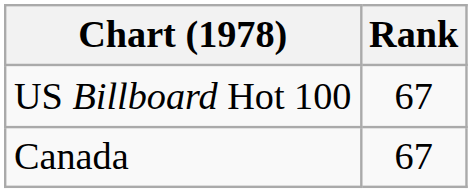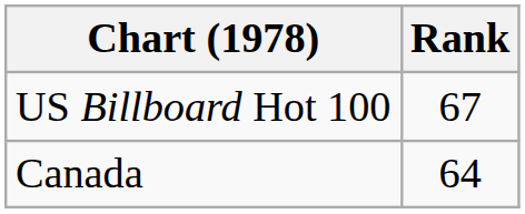Canada | Rank: 67 -> 64
